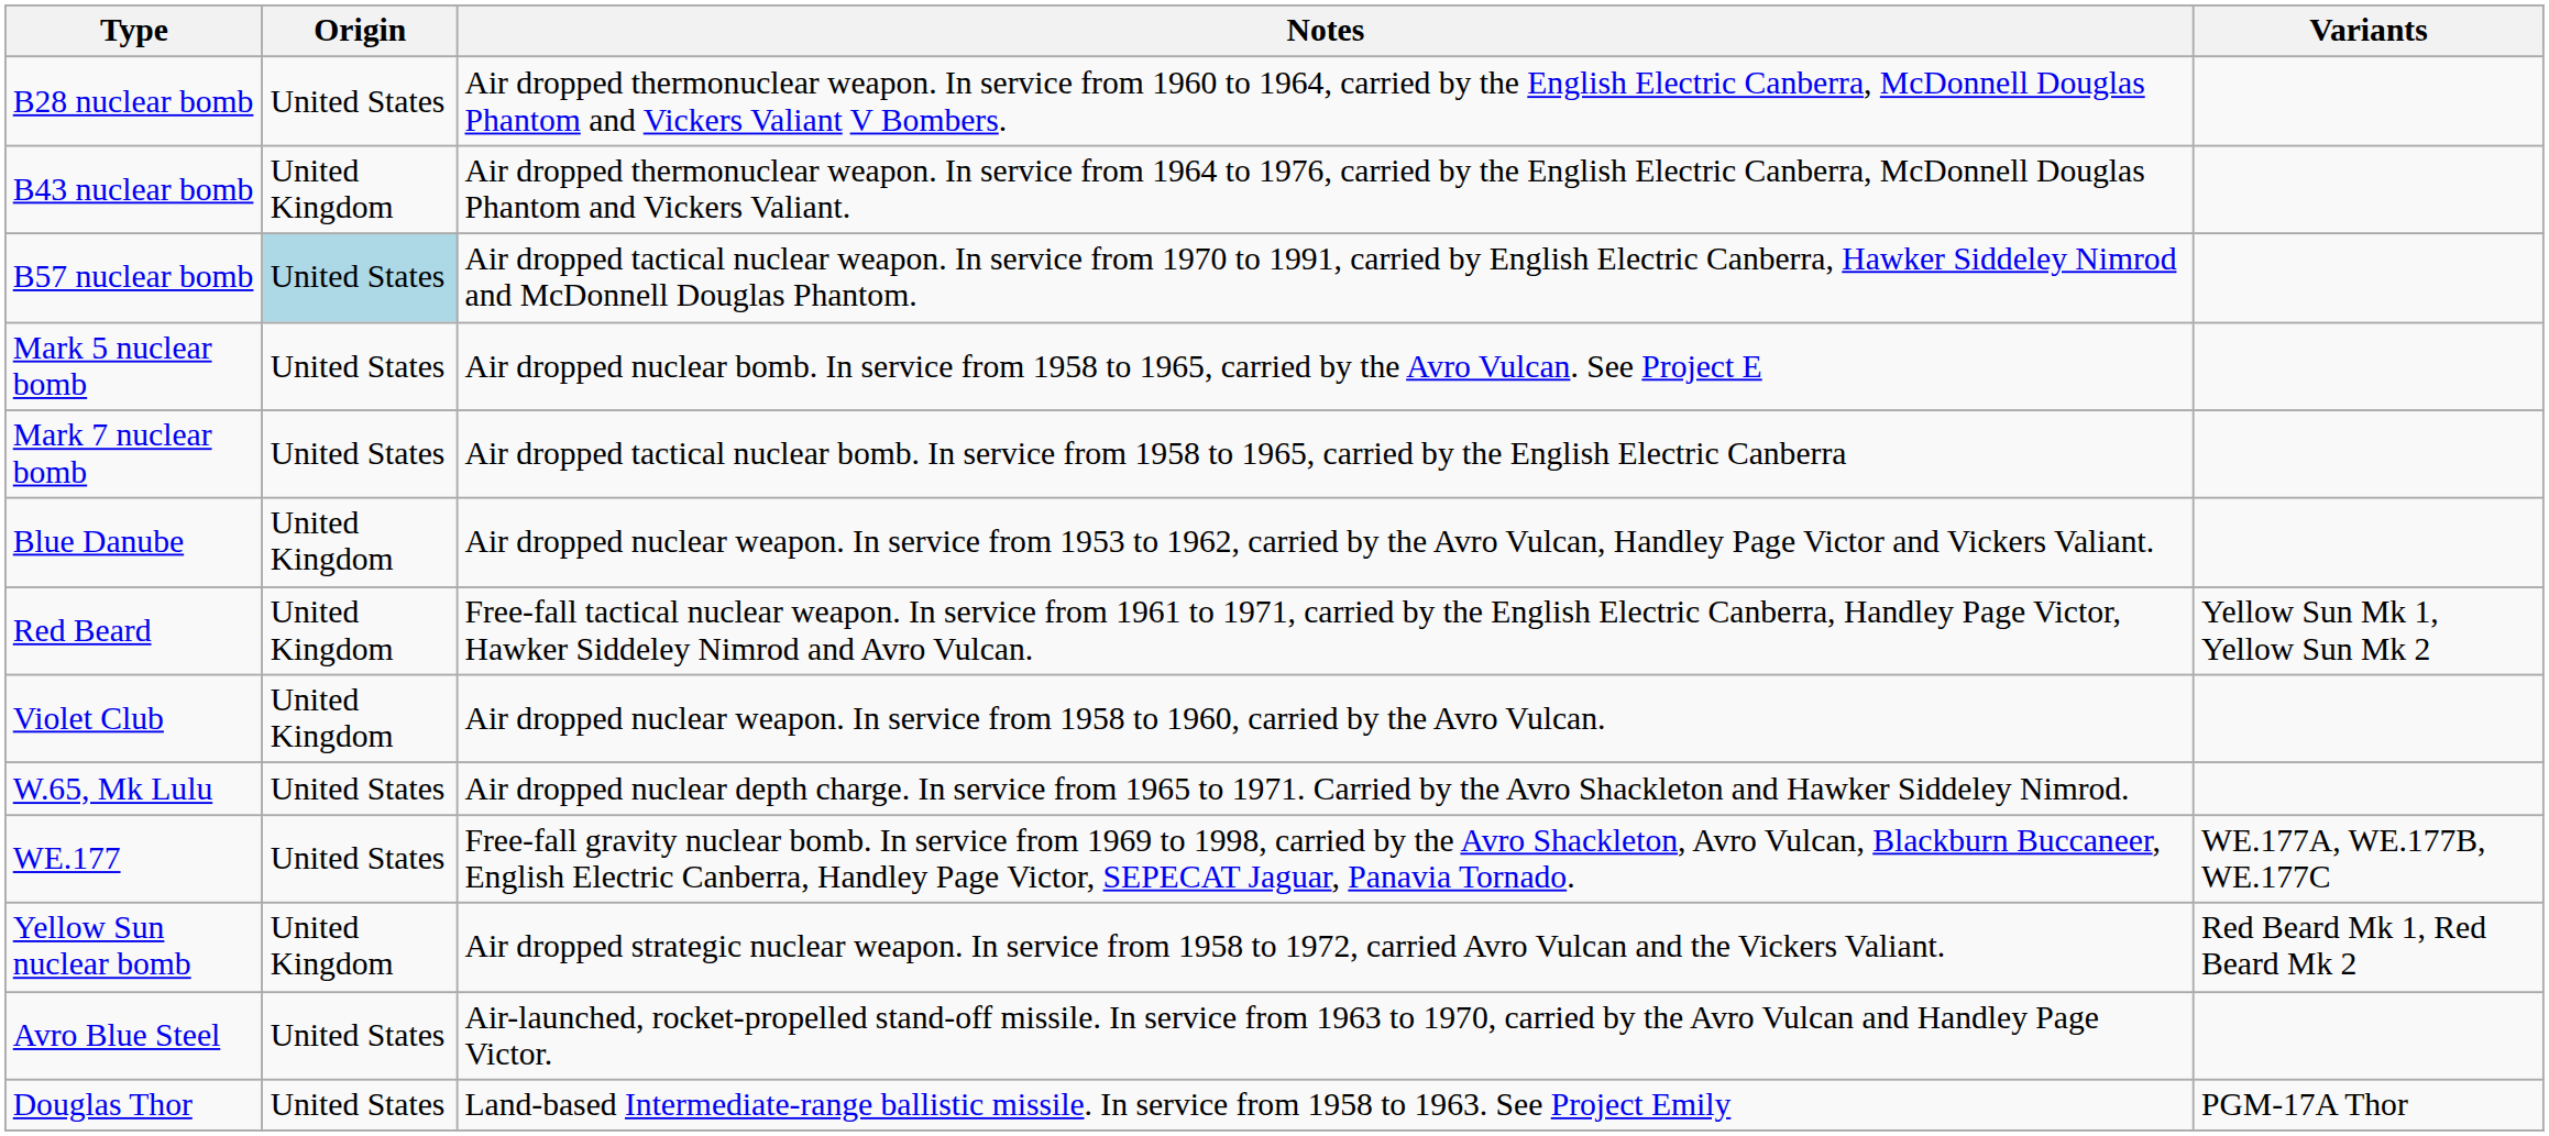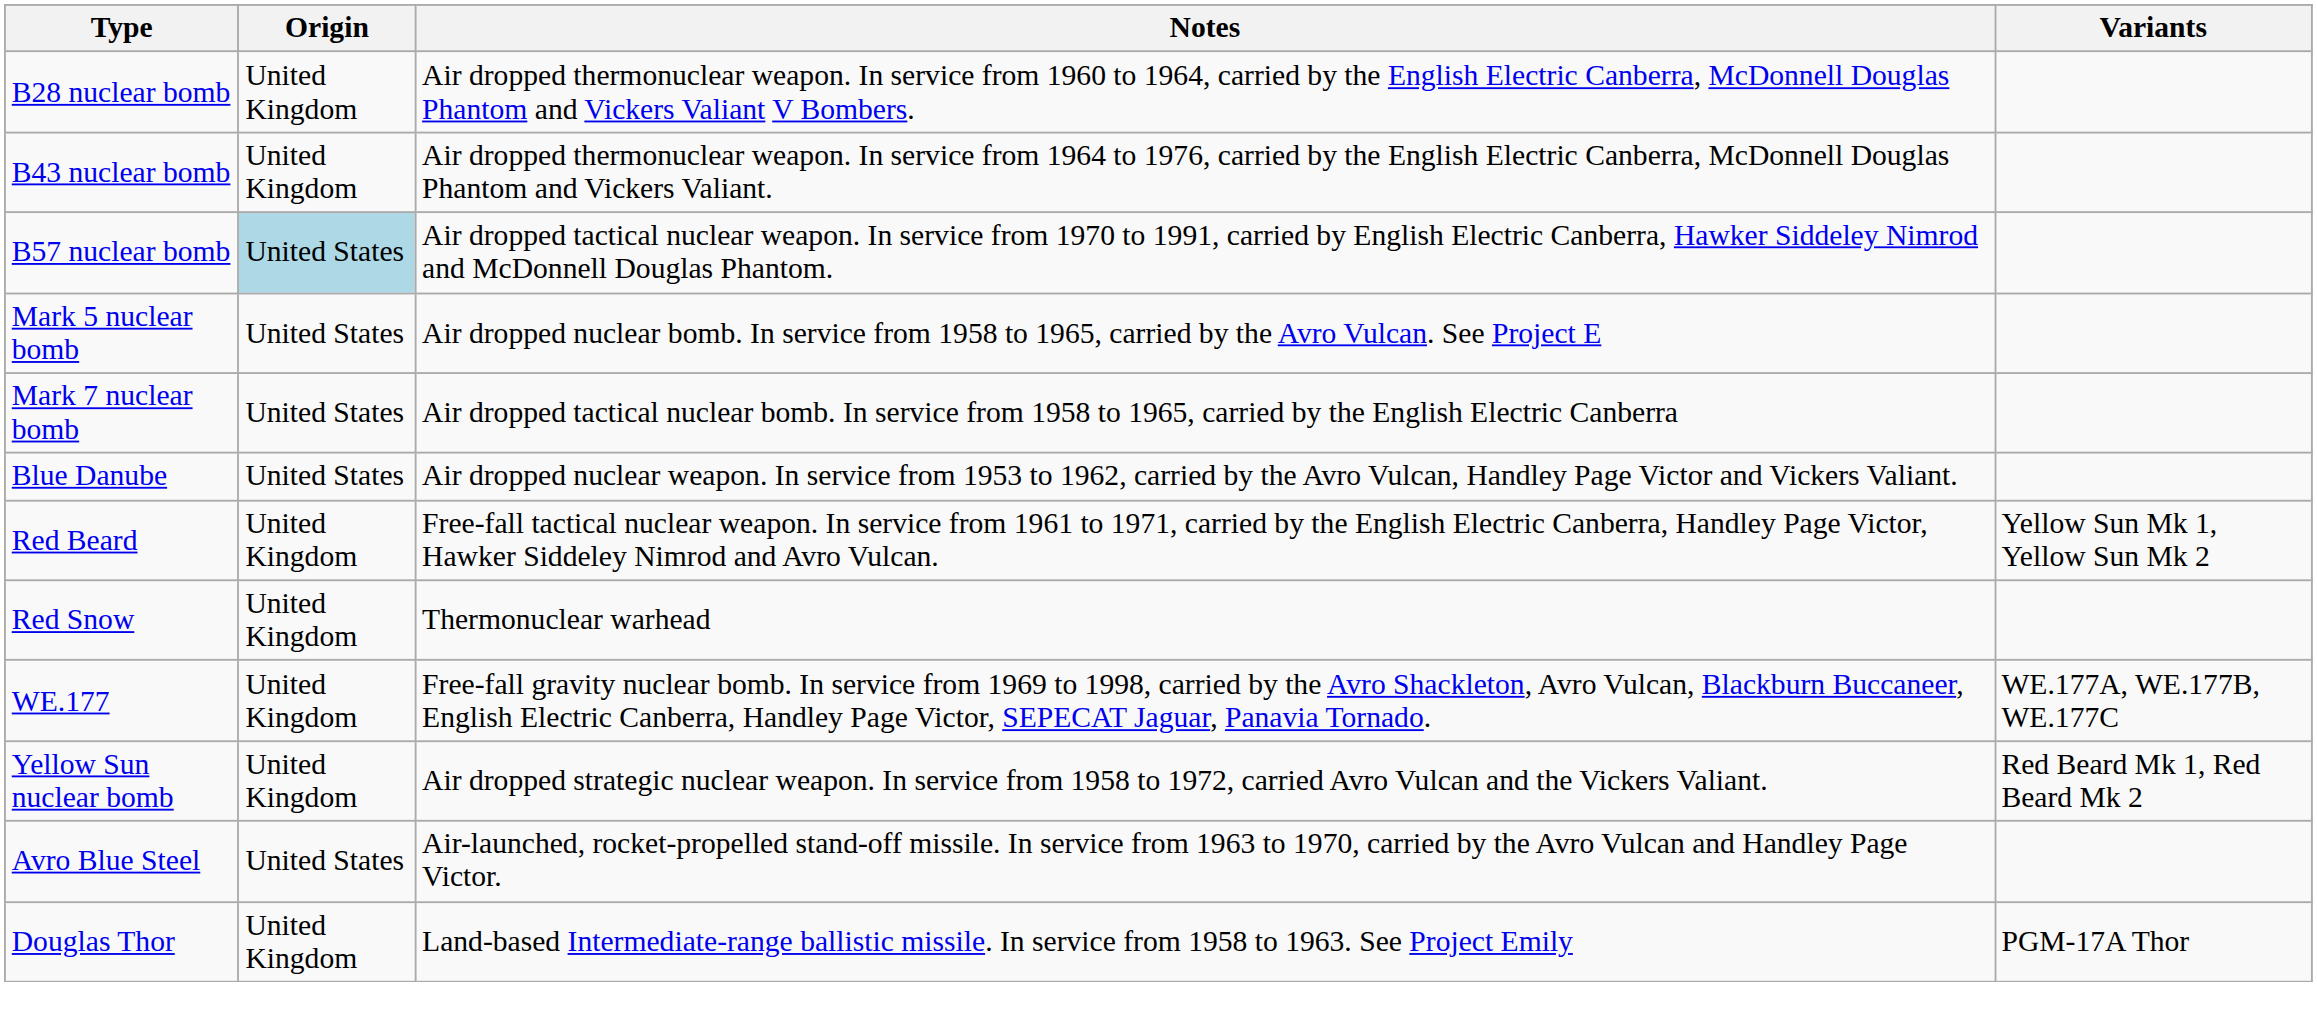B28 nuclear bomb | Origin: United States -> United Kingdom
Blue Danube | Origin: United Kingdom -> United States
+ row: Red Snow | United Kingdom | Thermonuclear warhead
- row: Violet Club | United Kingdom | Air dropped nuclear weapon. In service from 1958 to 1960, carried by the Avro Vulcan.
- row: W.65, Mk Lulu | United States | Air dropped nuclear depth charge. In service from 1965 to 1971. Carried by the Avro Shackleton and Hawker Siddeley Nimrod.
WE.177 | Origin: United States -> United Kingdom
Douglas Thor | Origin: United States -> United Kingdom
